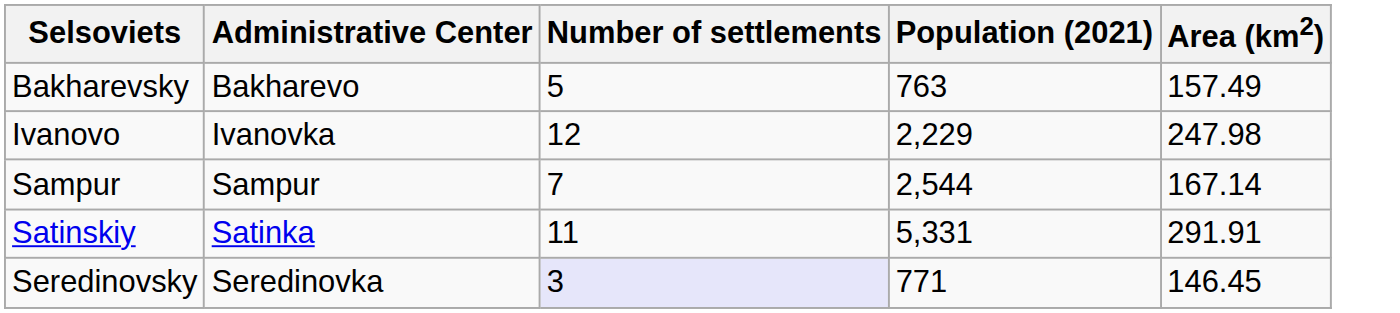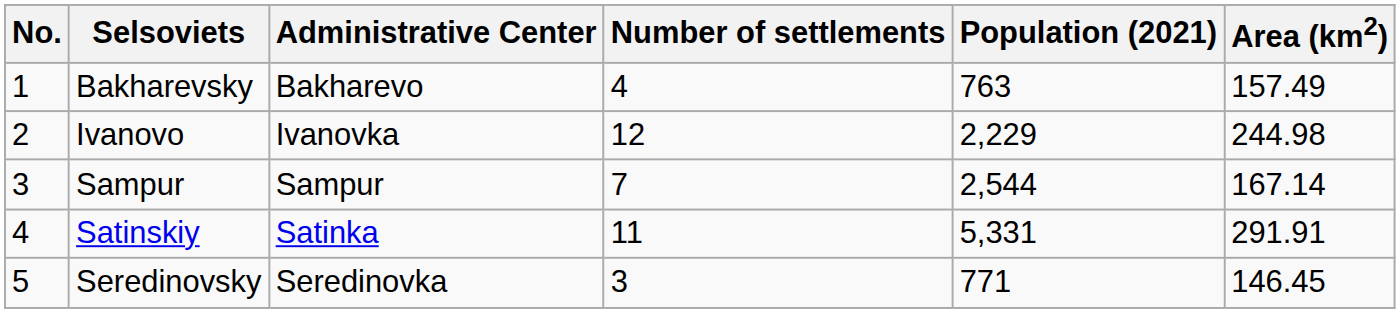+ column: No. | 1 | 2 | 3 | 4 | 5
Bakharevsky | Number of settlements: 5 -> 4
Ivanovo | Area (km2): 247.98 -> 244.98
Seredinovsky | Number of settlements: lavender background -> no background
